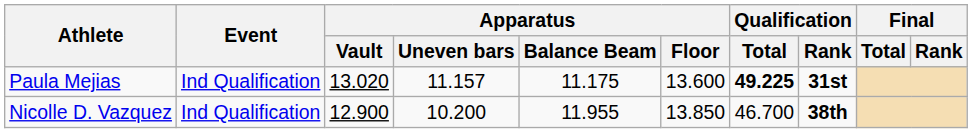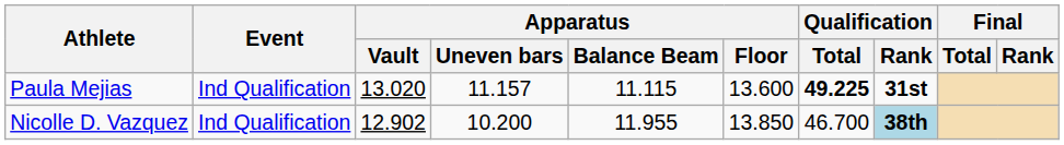Paula Mejias | Apparatus / Balance Beam: 11.175 -> 11.115
Nicolle D. Vazquez | Apparatus / Vault: 12.900 -> 12.902
Nicolle D. Vazquez | Qualification / Rank: no background -> lightblue background
